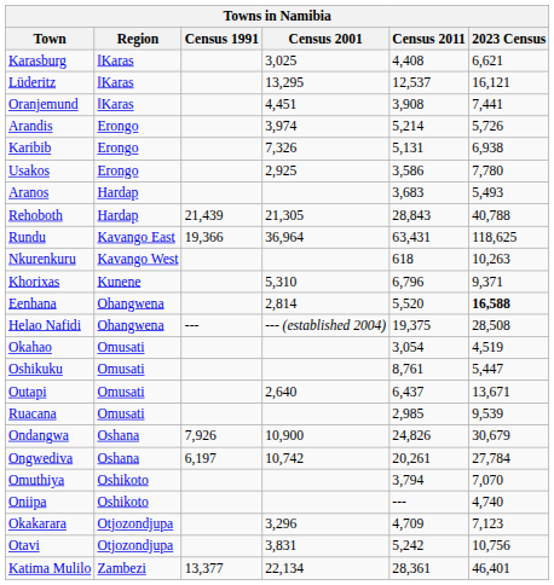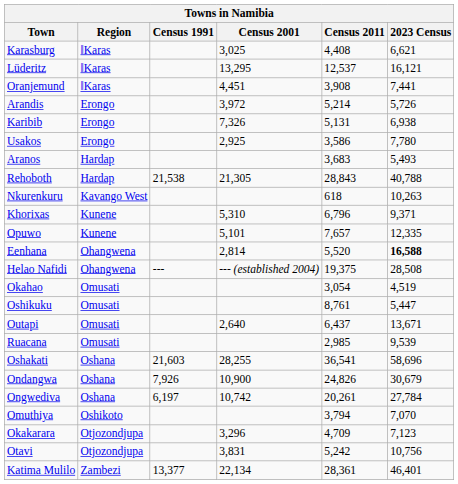Arandis | Census 2001: 3,974 -> 3,972
Rehoboth | Census 1991: 21,439 -> 21,538
- row: Rundu | Kavango East | 19,366 | 36,964 | 63,431 | 118,625
+ row: Opuwo | Kunene | 5,101 | 7,657 | 12,335
+ row: Oshakati | Oshana | 21,603 | 28,255 | 36,541 | 58,696
- row: Oniipa | Oshikoto | --- | 4,740
